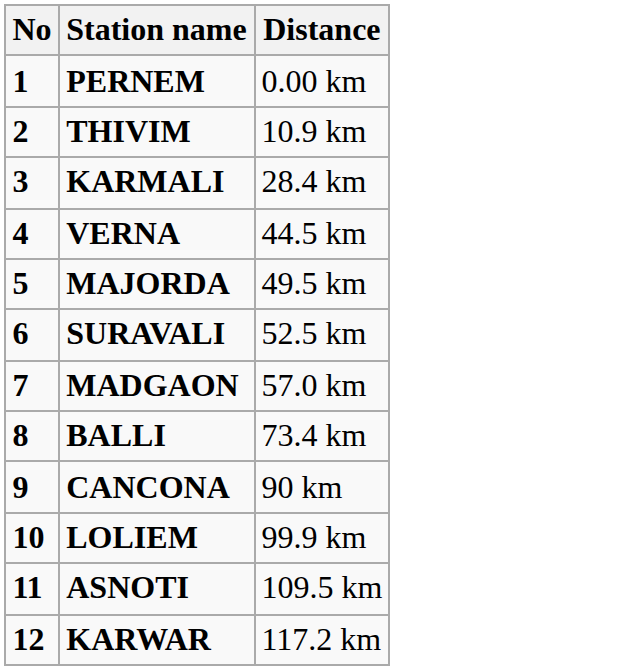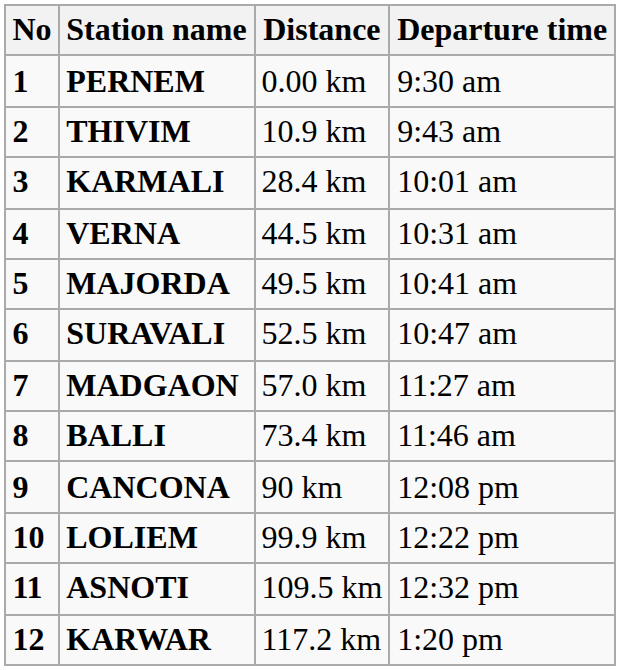+ column: Departure time | 9:30 am | 9:43 am | 10:01 am | 10:31 am | 10:41 am | 10:47 am | 11:27 am | 11:46 am | 12:08 pm | 12:22 pm | 12:32 pm | 1:20 pm
